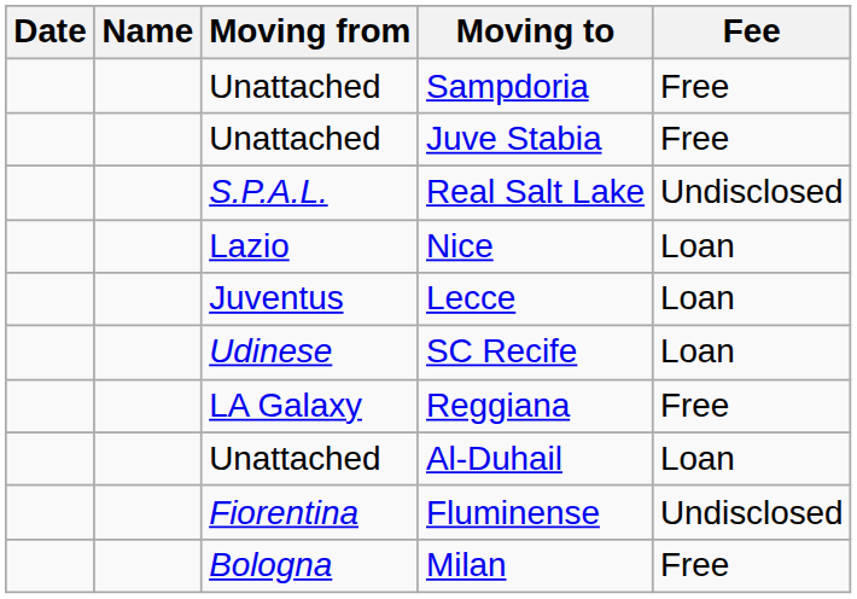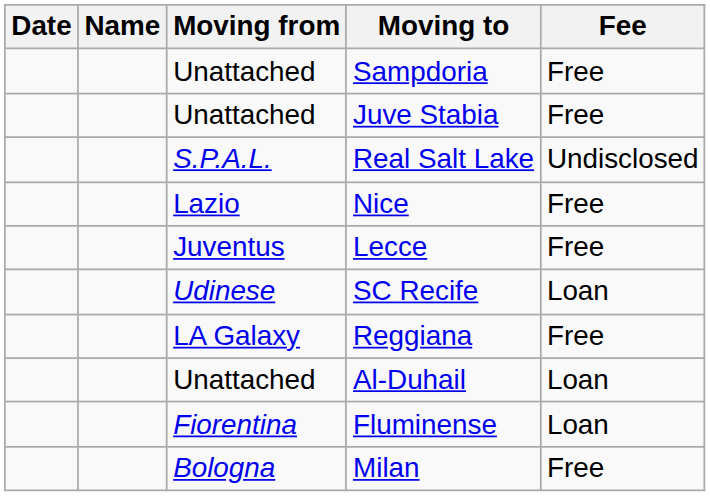Nice | Fee: Loan -> Free
Lecce | Fee: Loan -> Free
Fluminense | Fee: Undisclosed -> Loan
